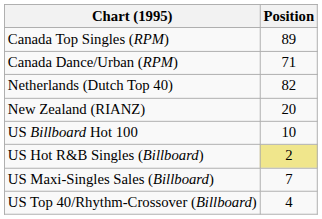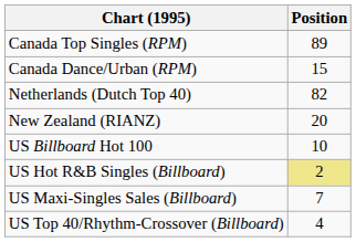Canada Dance/Urban (RPM) | Position: 71 -> 15
